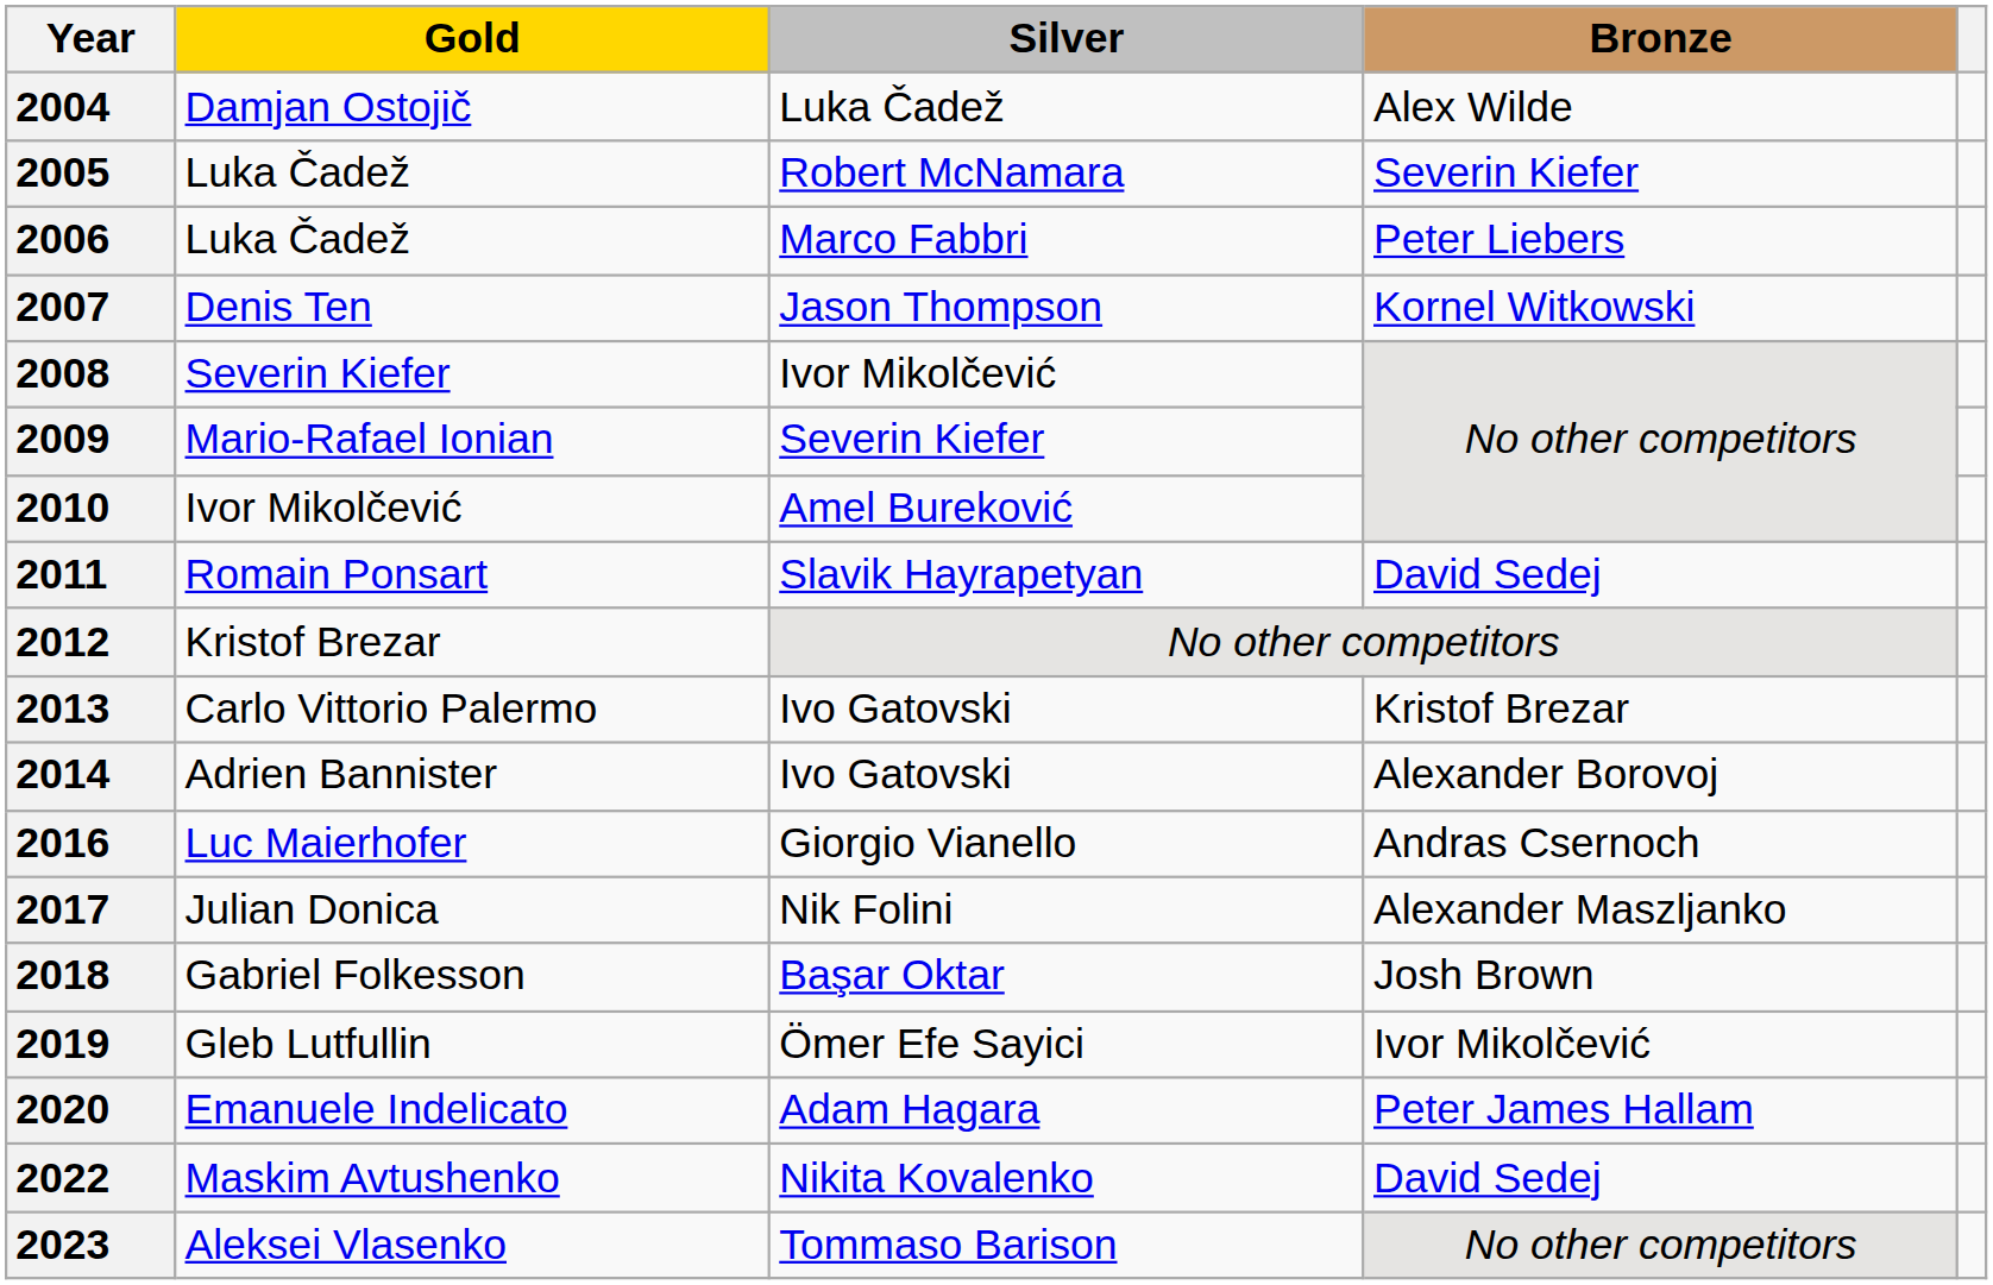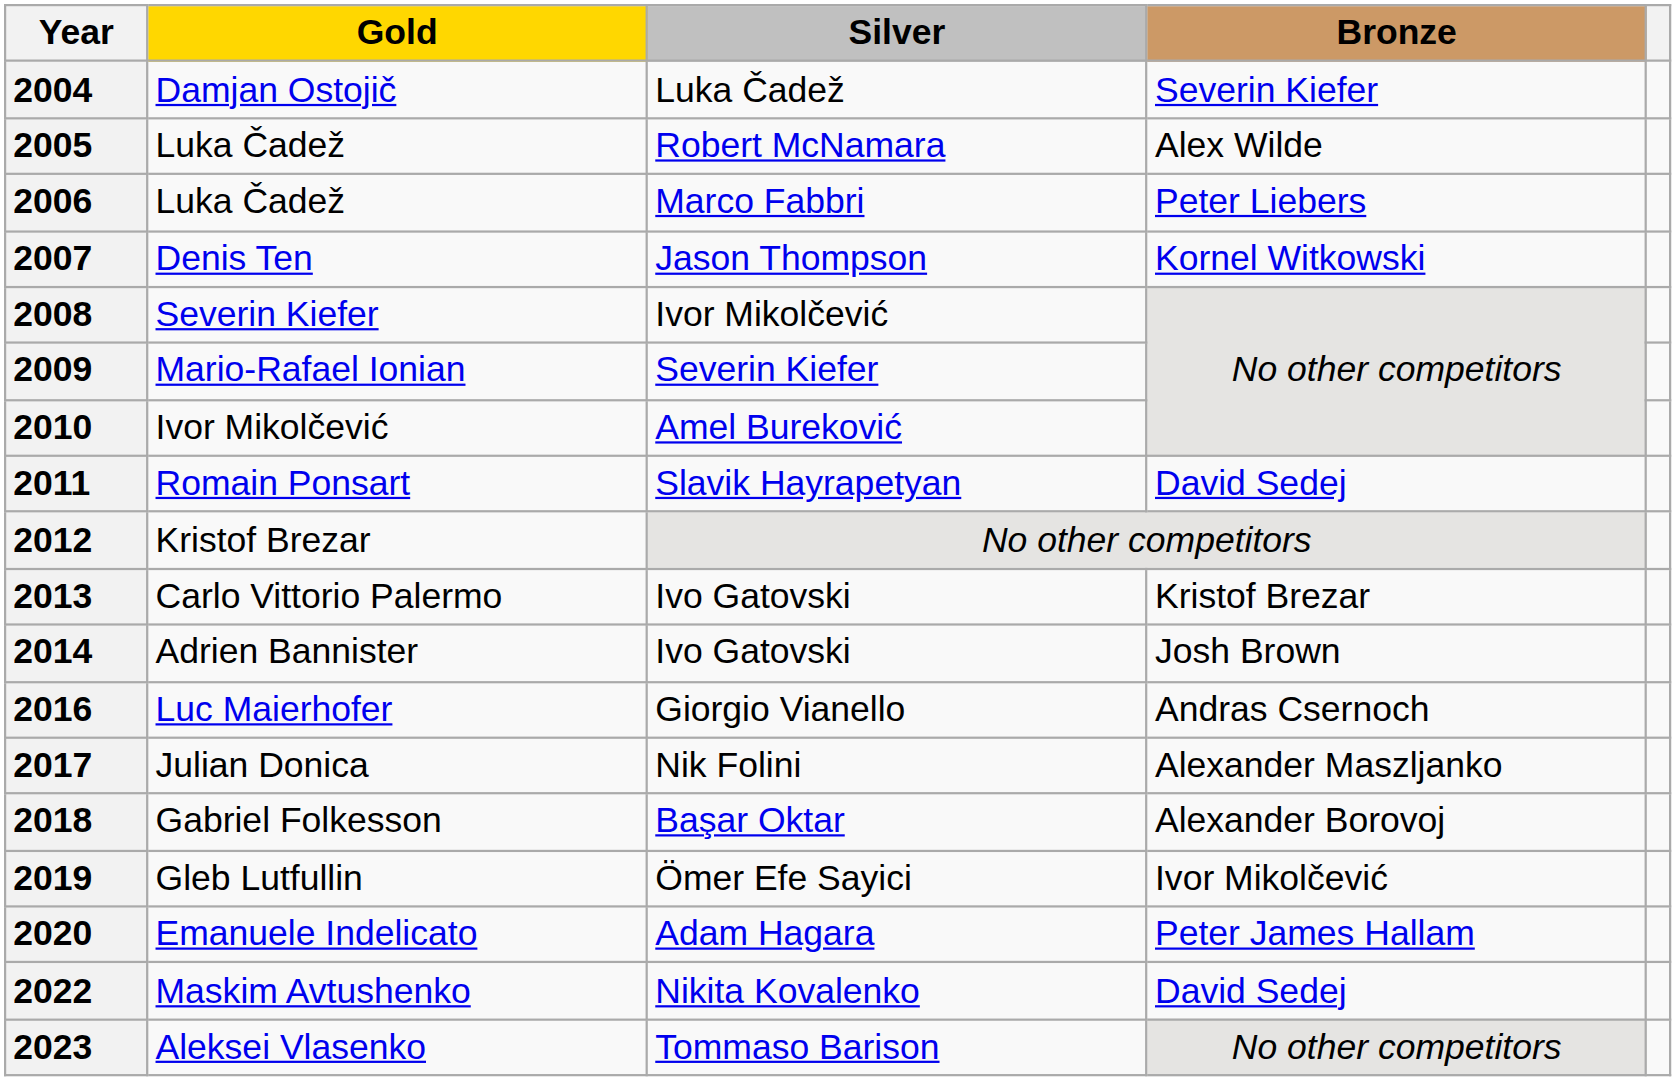2004 | Bronze: Alex Wilde -> Severin Kiefer
2005 | Bronze: Severin Kiefer -> Alex Wilde
2014 | Bronze: Alexander Borovoj -> Josh Brown
2018 | Bronze: Josh Brown -> Alexander Borovoj
